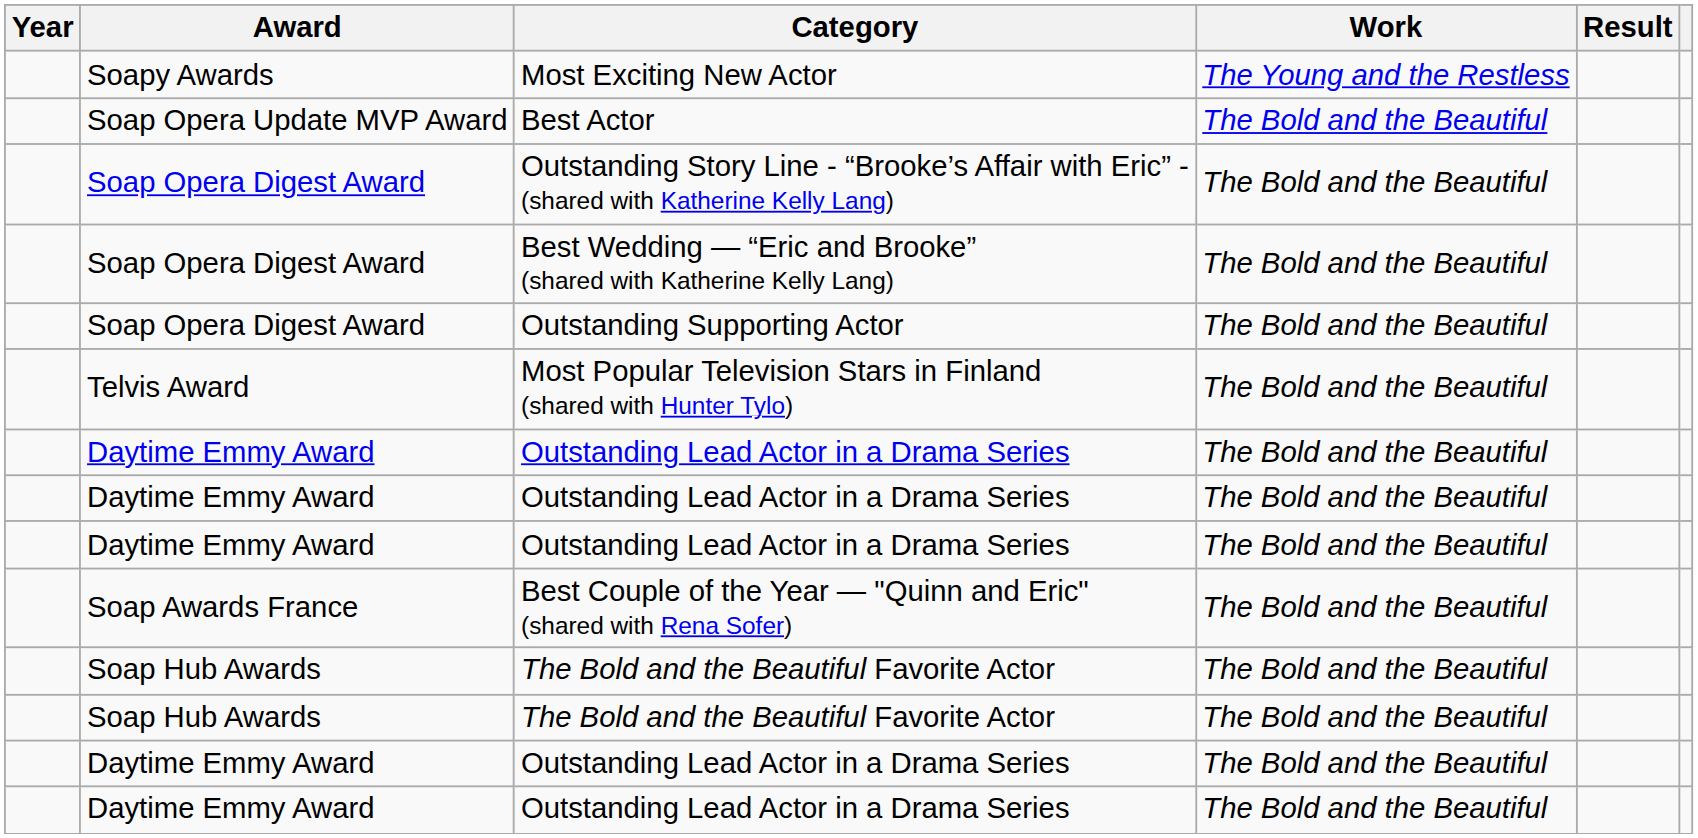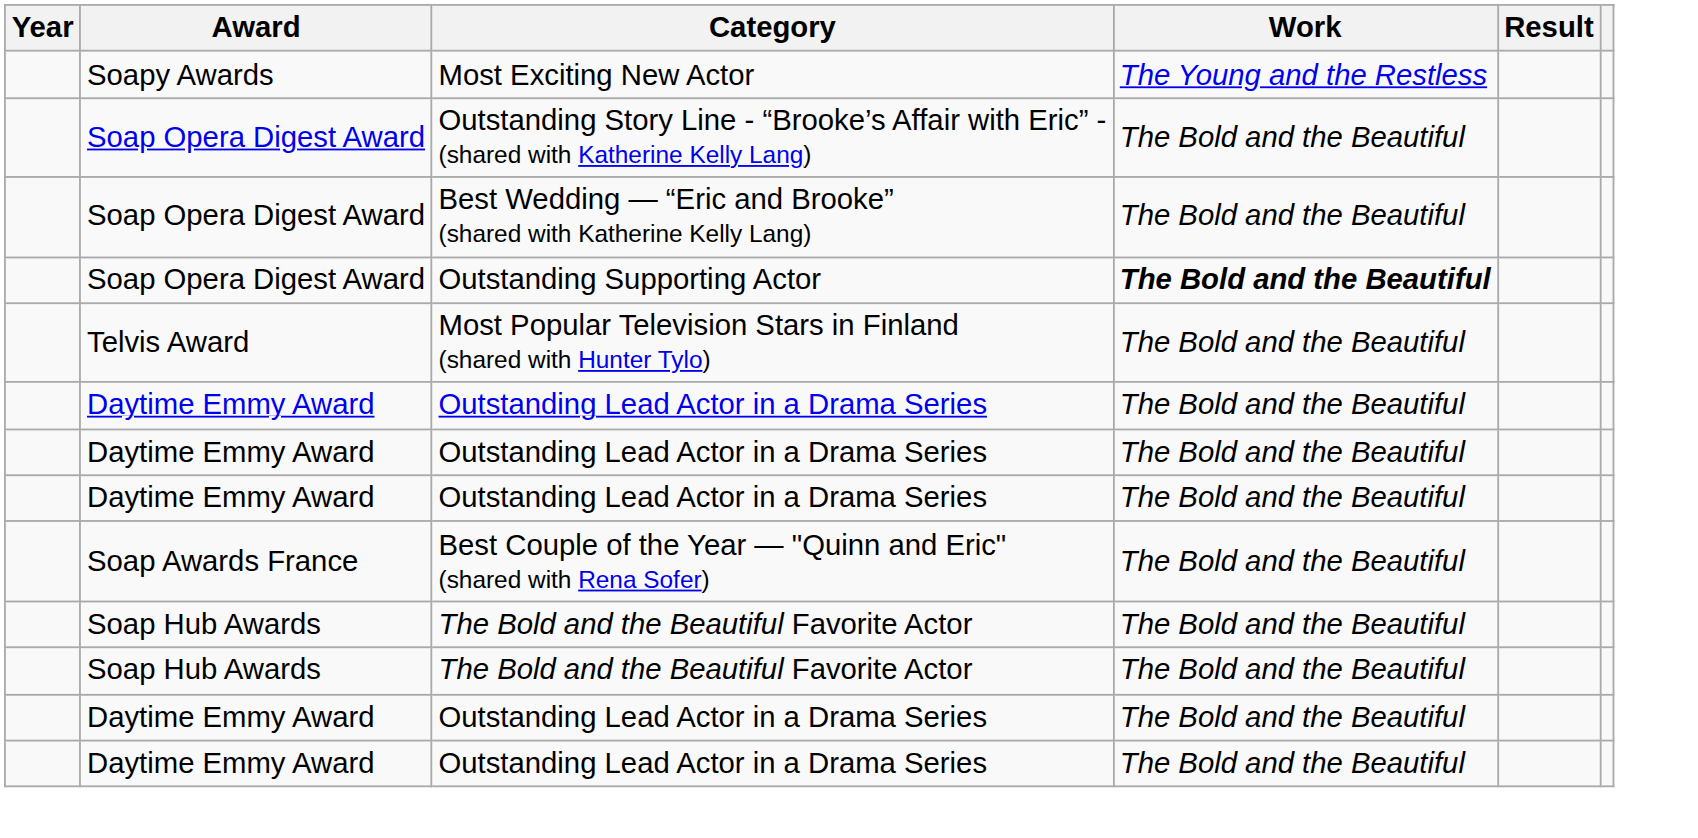- row: Soap Opera Update MVP Award | Best Actor | The Bold and the Beautiful
Outstanding Supporting Actor | Work: normal -> bold
